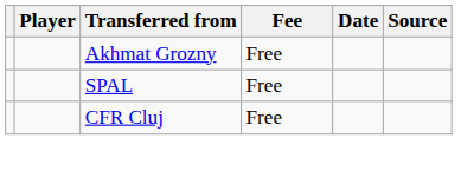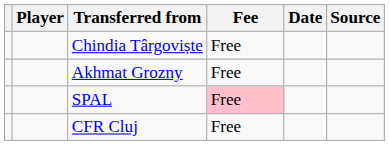+ row: Chindia Târgoviște | Free
SPAL | Fee: no background -> pink background
